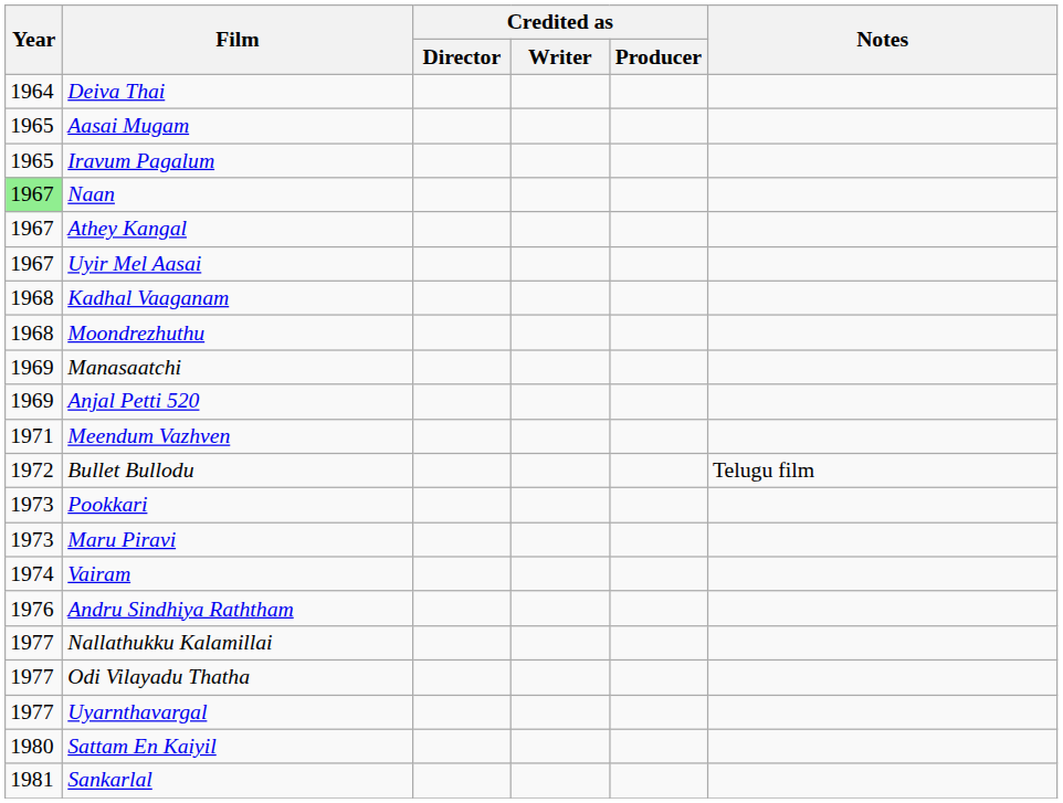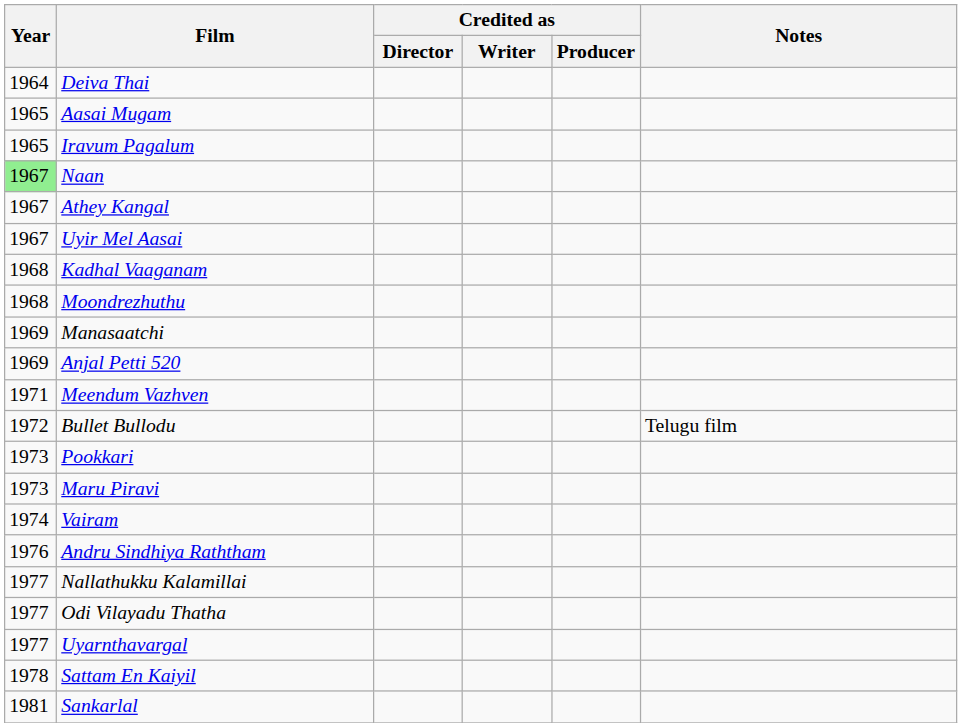Sattam En Kaiyil | Year: 1980 -> 1978
